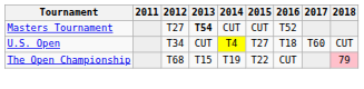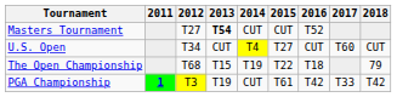U.S. Open | 2016: T18 -> CUT
The Open Championship | 2016: CUT -> T18
The Open Championship | 2018: pink background -> no background
+ row: PGA Championship | 1 | T3 | T19 | CUT | T61 | T42 | T33 | T42
